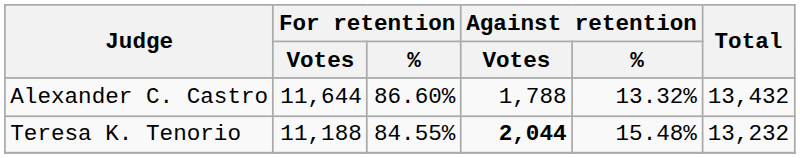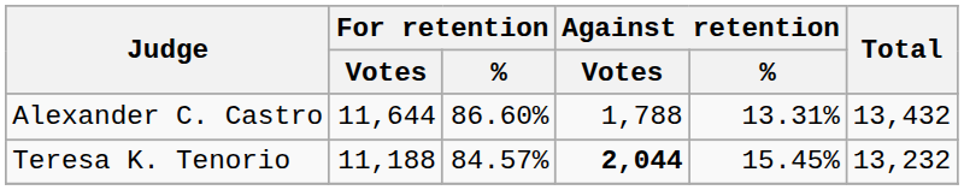Alexander C. Castro | Against retention / %: 13.32% -> 13.31%
Teresa K. Tenorio | For retention / %: 84.55% -> 84.57%
Teresa K. Tenorio | Against retention / %: 15.48% -> 15.45%
